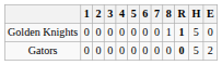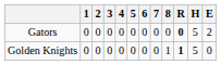rows swapped: Gators <-> Golden Knights
